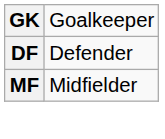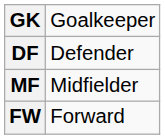+ row: FW | Forward
